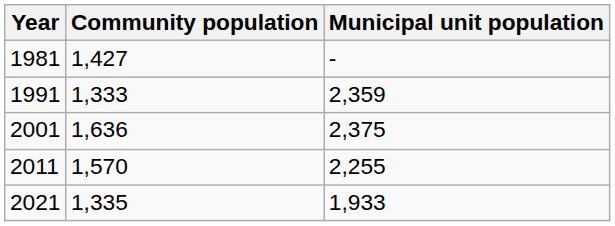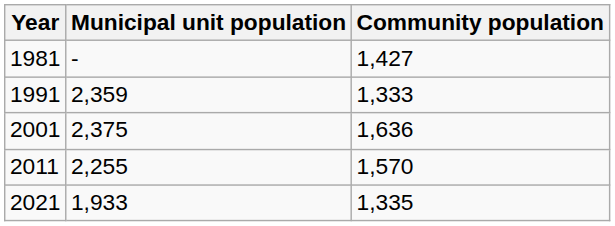columns swapped: Community population <-> Municipal unit population
